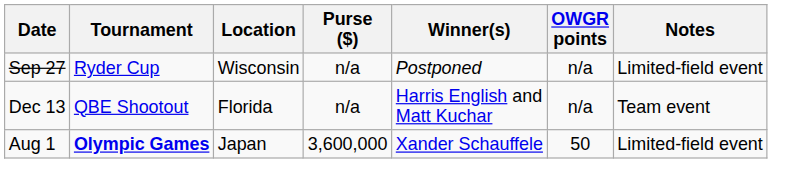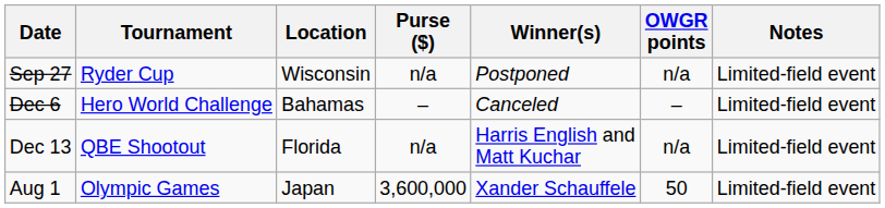+ row: Dec 6 | Hero World Challenge | Bahamas | – | Canceled | – | Limited-field event
Dec 13 | Notes: Team event -> Limited-field event
Aug 1 | Tournament: bold -> normal
